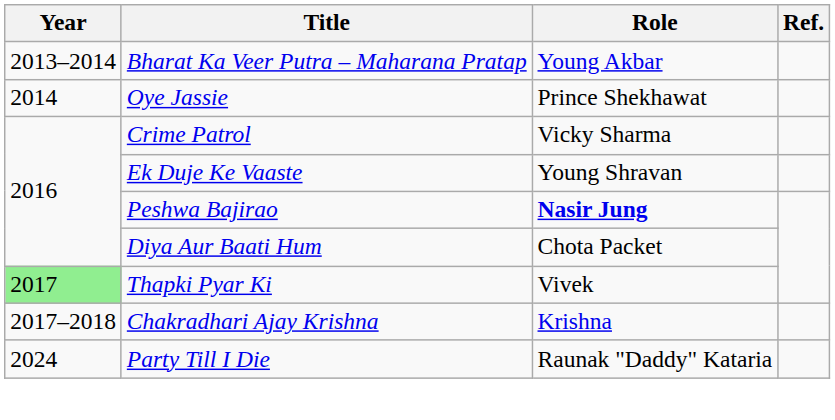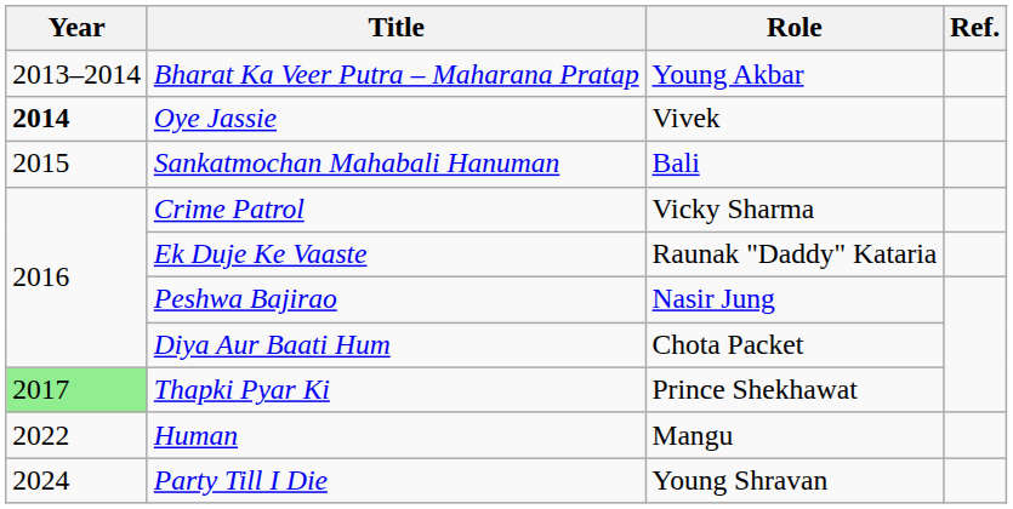Oye Jassie | Year: normal -> bold
Oye Jassie | Role: Prince Shekhawat -> Vivek
+ row: 2015 | Sankatmochan Mahabali Hanuman | Bali
Ek Duje Ke Vaaste | Role: Young Shravan -> Raunak "Daddy" Kataria
Peshwa Bajirao | Role: bold -> normal
Thapki Pyar Ki | Role: Vivek -> Prince Shekhawat
- row: 2017–2018 | Chakradhari Ajay Krishna | Krishna
+ row: 2022 | Human | Mangu
Party Till I Die | Role: Raunak "Daddy" Kataria -> Young Shravan
